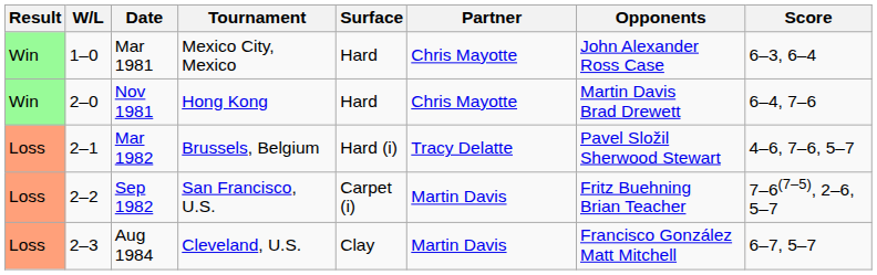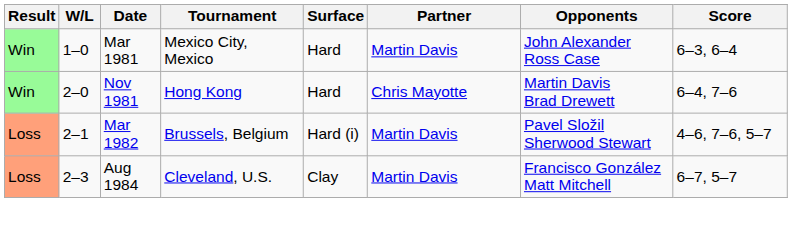Mar 1981 | Partner: Chris Mayotte -> Martin Davis
Mar 1982 | Partner: Tracy Delatte -> Martin Davis
- row: Loss | 2–2 | Sep 1982 | San Francisco, U.S. | Carpet (i) | Martin Davis | Fritz Buehning Brian Teacher | 7–6(7–5), 2–6, 5–7
